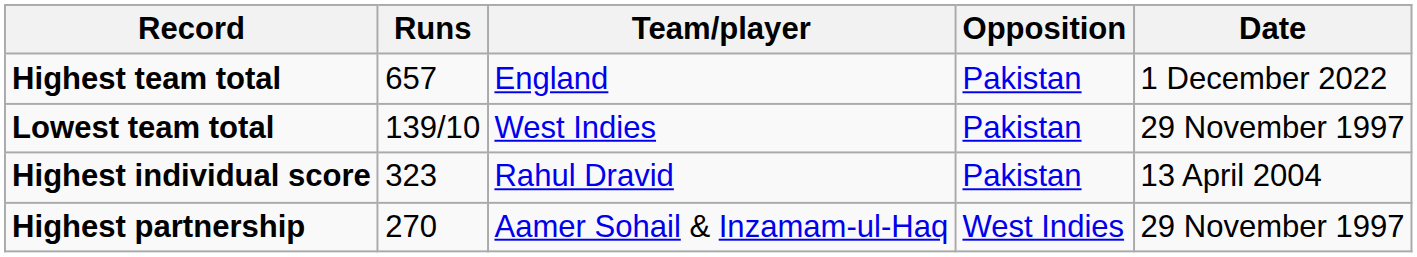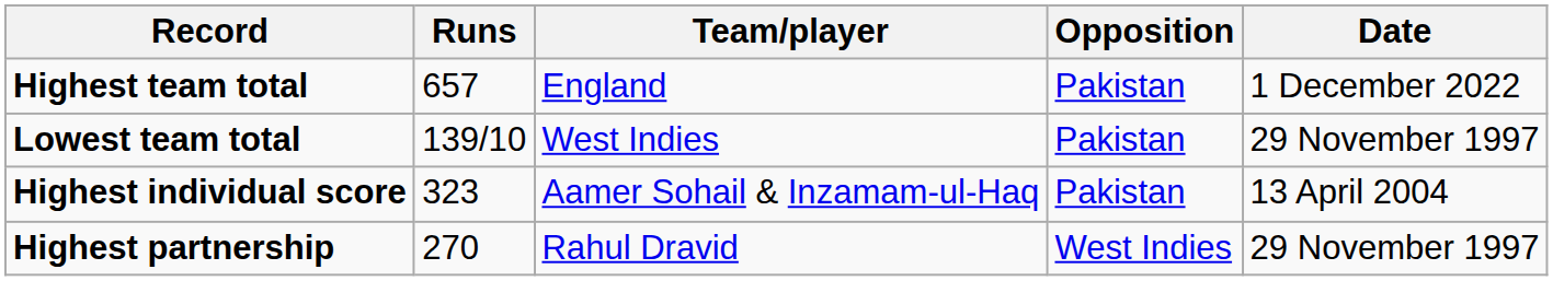Highest individual score | Team/player: Rahul Dravid -> Aamer Sohail & Inzamam-ul-Haq
Highest partnership | Team/player: Aamer Sohail & Inzamam-ul-Haq -> Rahul Dravid
